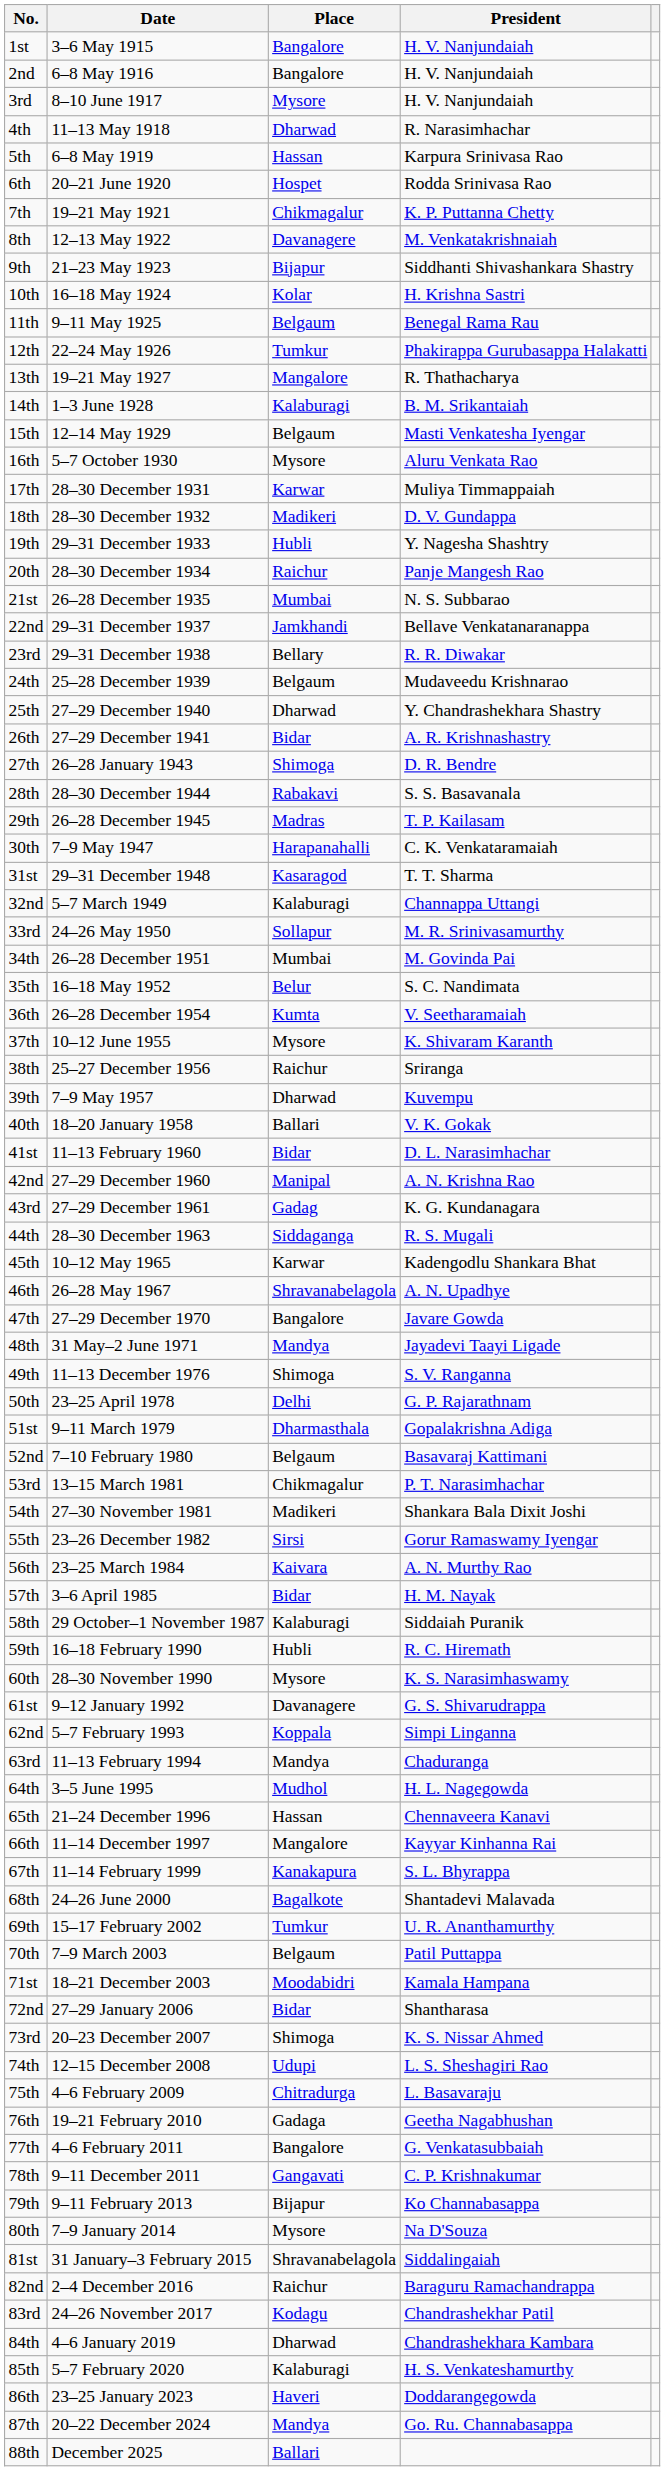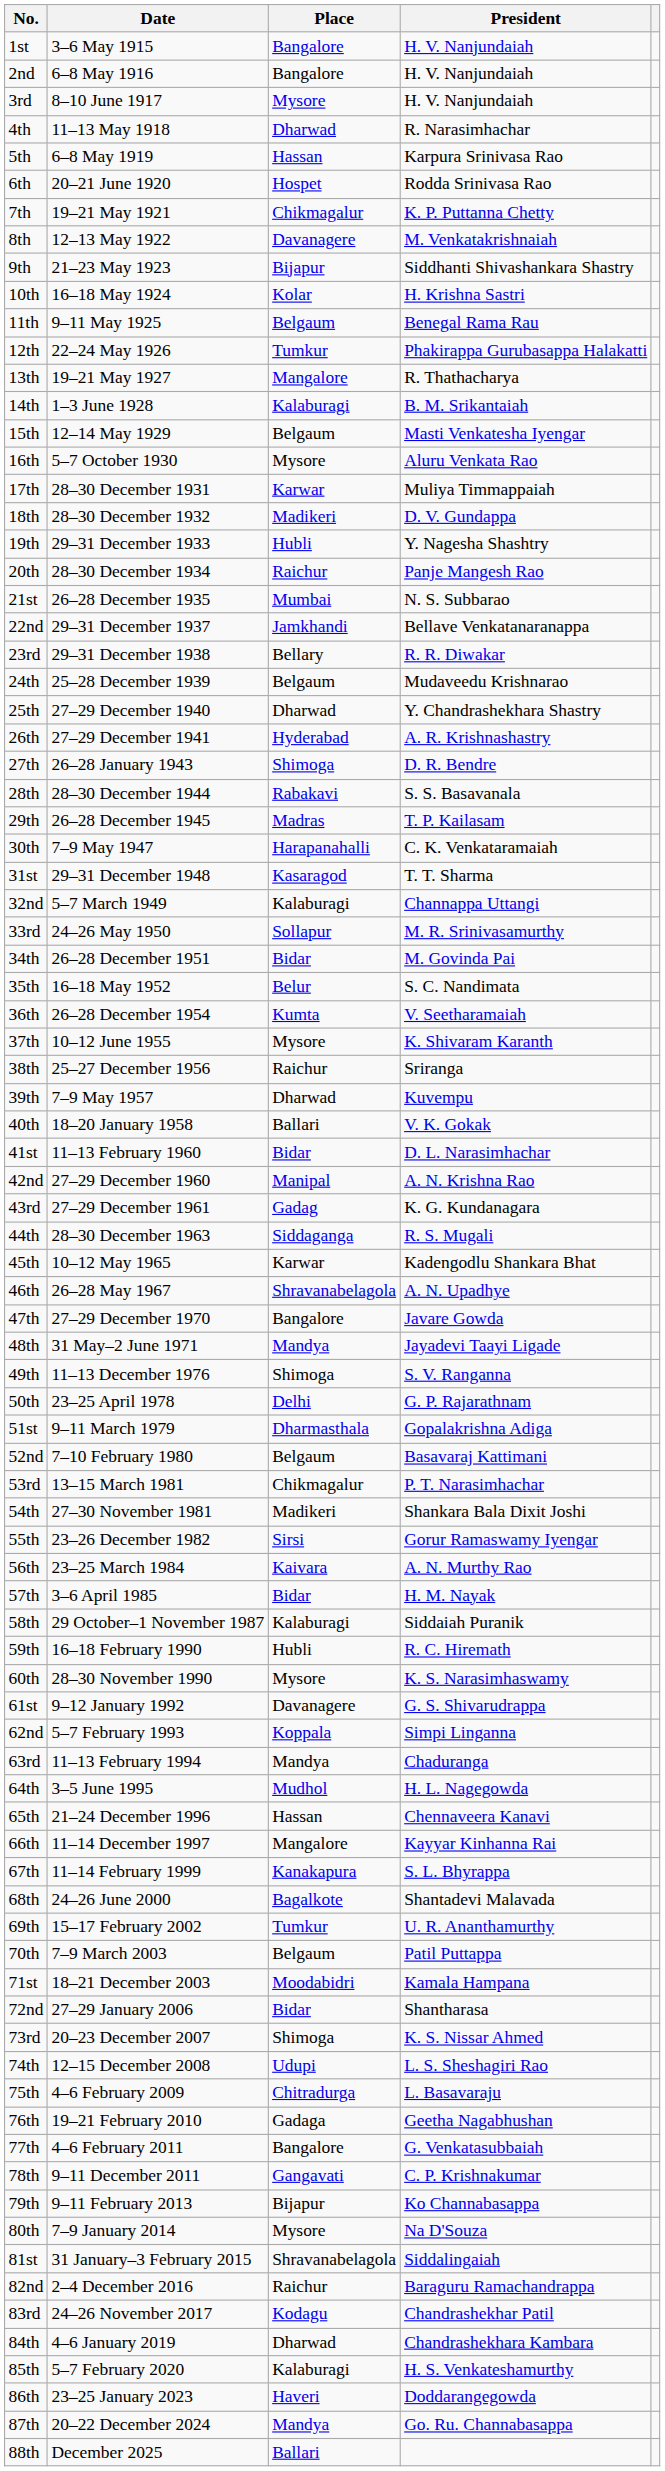26th | Place: Bidar -> Hyderabad
34th | Place: Mumbai -> Bidar
